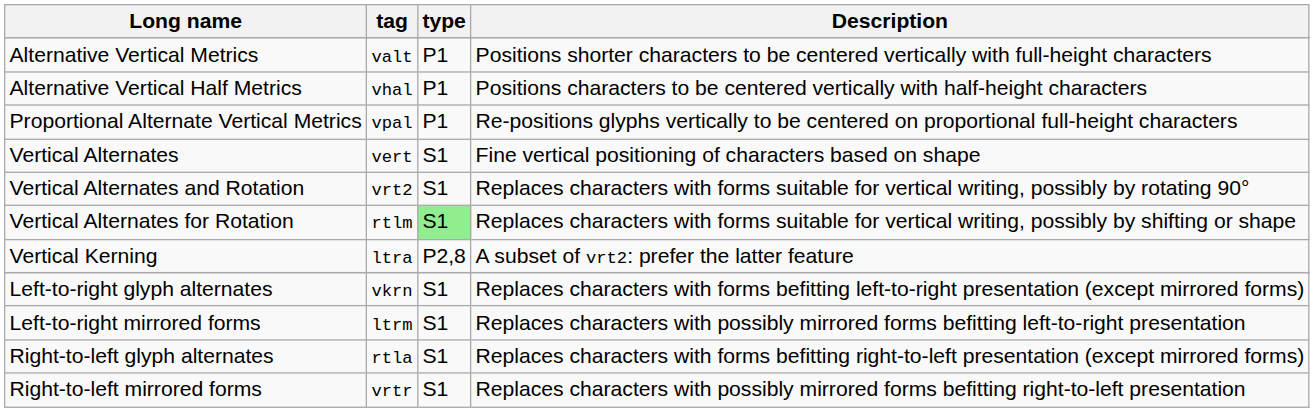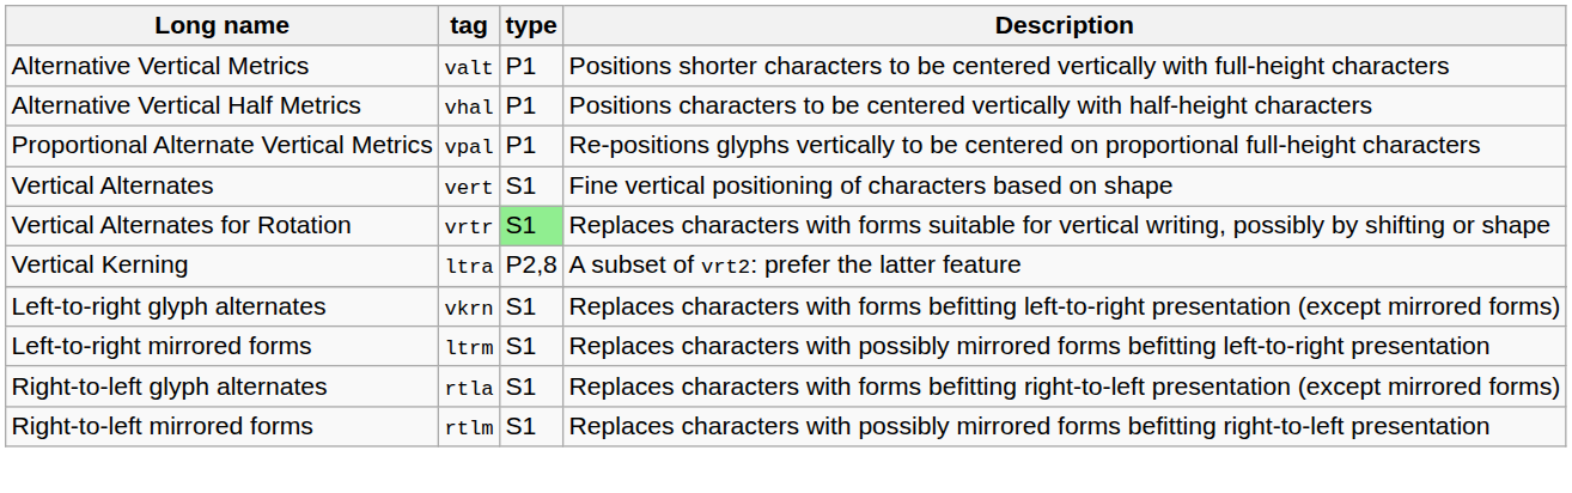- row: Vertical Alternates and Rotation | vrt2 | S1 | Replaces characters with forms suitable for vertical writing, possibly by rotating 90°
Vertical Alternates for Rotation | tag: rtlm -> vrtr
Right-to-left mirrored forms | tag: vrtr -> rtlm
